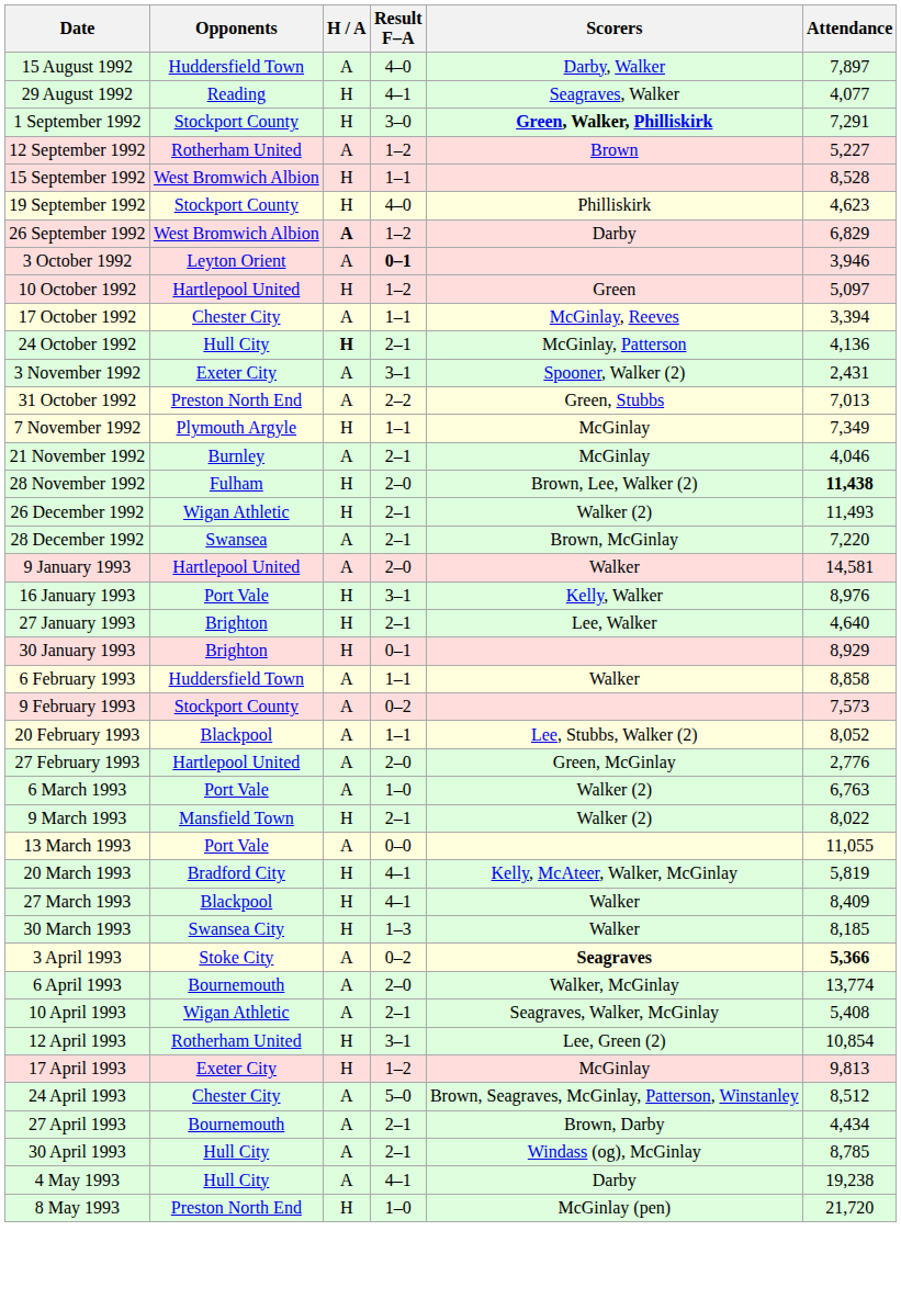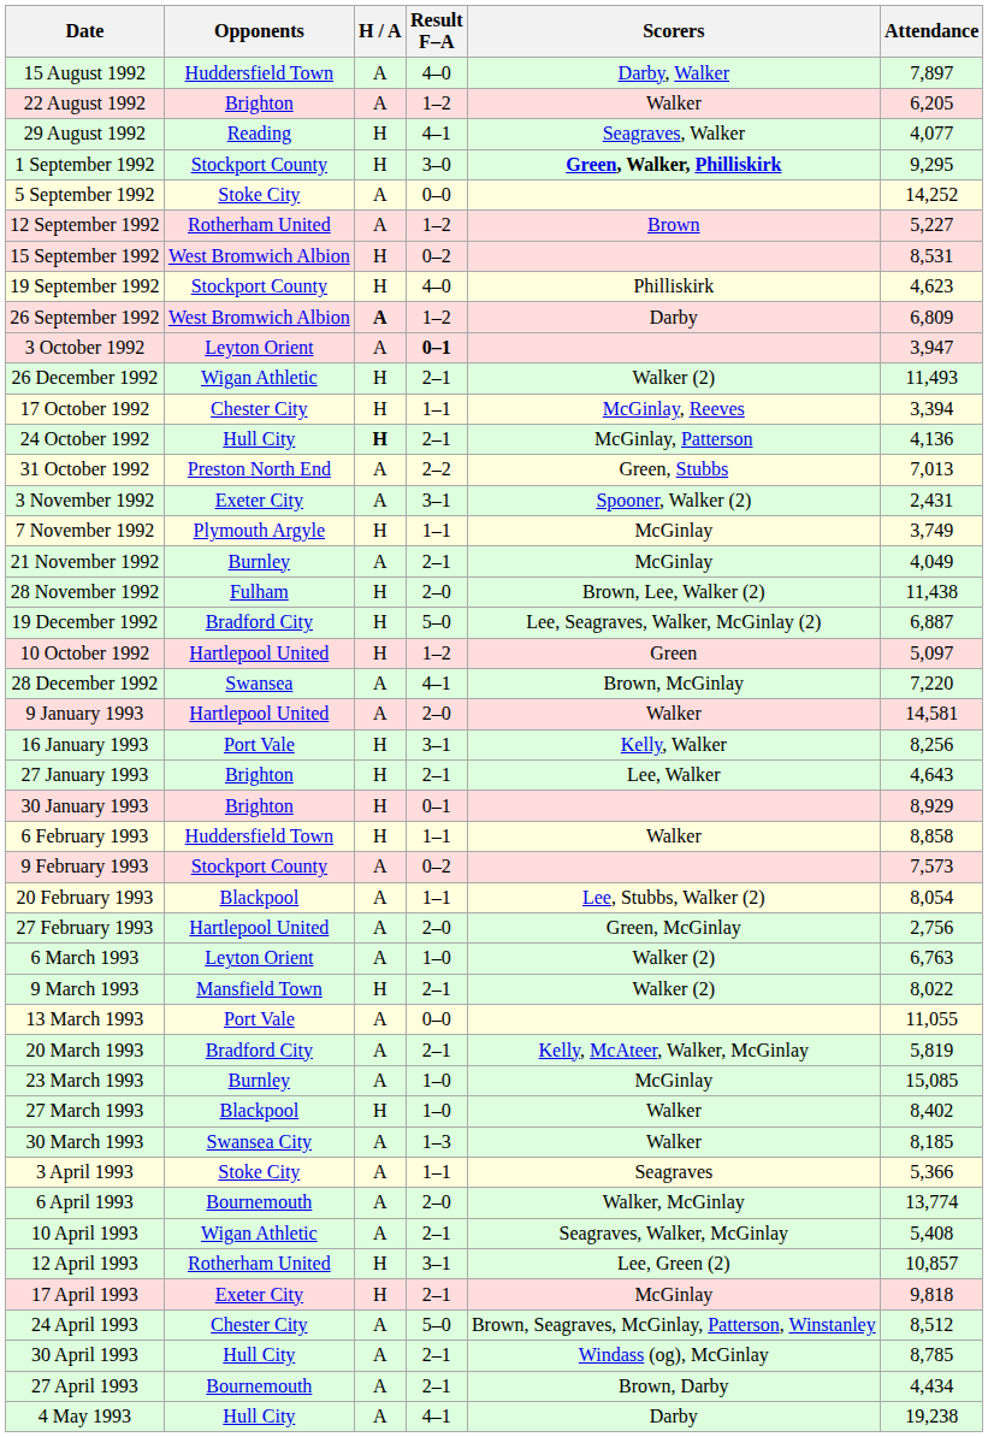+ row: 22 August 1992 | Brighton | A | 1–2 | Walker | 6,205
1 September 1992 | Attendance: 7,291 -> 9,295
+ row: 5 September 1992 | Stoke City | A | 0–0 | 14,252
15 September 1992 | Result F–A: 1–1 -> 0–2
15 September 1992 | Attendance: 8,528 -> 8,531
26 September 1992 | Attendance: 6,829 -> 6,809
3 October 1992 | Attendance: 3,946 -> 3,947
rows swapped: 10 October 1992 <-> 26 December 1992
17 October 1992 | H / A: A -> H
rows swapped: 31 October 1992 <-> 3 November 1992
7 November 1992 | Attendance: 7,349 -> 3,749
21 November 1992 | Attendance: 4,046 -> 4,049
28 November 1992 | Attendance: bold -> normal
+ row: 19 December 1992 | Bradford City | H | 5–0 | Lee, Seagraves, Walker, McGinlay (2) | 6,887
28 December 1992 | Result F–A: 2–1 -> 4–1
16 January 1993 | Attendance: 8,976 -> 8,256
27 January 1993 | Attendance: 4,640 -> 4,643
6 February 1993 | H / A: A -> H
20 February 1993 | Attendance: 8,052 -> 8,054
27 February 1993 | Attendance: 2,776 -> 2,756
6 March 1993 | Opponents: Port Vale -> Leyton Orient
20 March 1993 | H / A: H -> A
20 March 1993 | Result F–A: 4–1 -> 2–1
+ row: 23 March 1993 | Burnley | A | 1–0 | McGinlay | 15,085
27 March 1993 | Result F–A: 4–1 -> 1–0
27 March 1993 | Attendance: 8,409 -> 8,402
30 March 1993 | H / A: H -> A
3 April 1993 | Result F–A: 0–2 -> 1–1
3 April 1993 | Scorers: bold -> normal
3 April 1993 | Attendance: bold -> normal
12 April 1993 | Attendance: 10,854 -> 10,857
17 April 1993 | Result F–A: 1–2 -> 2–1
17 April 1993 | Attendance: 9,813 -> 9,818
rows swapped: 27 April 1993 <-> 30 April 1993
- row: 8 May 1993 | Preston North End | H | 1–0 | McGinlay (pen) | 21,720
